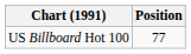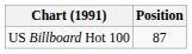US Billboard Hot 100 | Position: 77 -> 87
